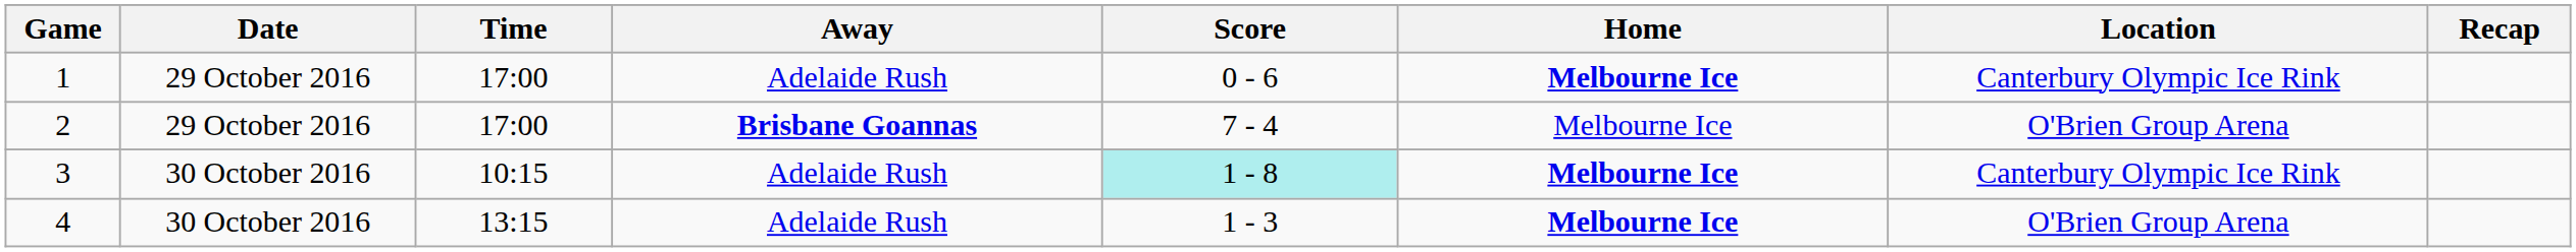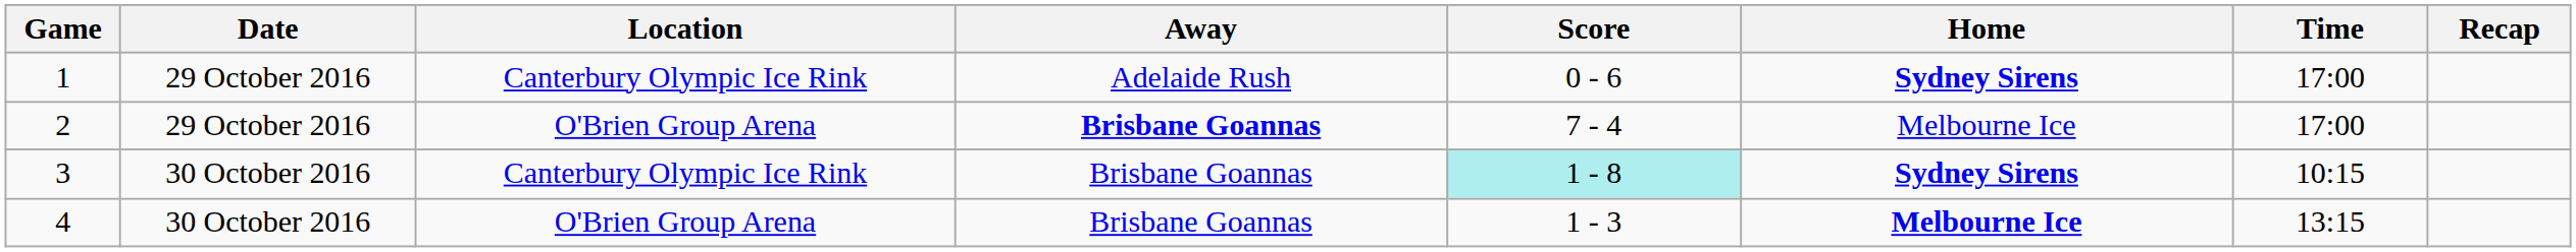columns swapped: Time <-> Location
1 | Home: Melbourne Ice -> Sydney Sirens
3 | Away: Adelaide Rush -> Brisbane Goannas
3 | Home: Melbourne Ice -> Sydney Sirens
4 | Away: Adelaide Rush -> Brisbane Goannas
